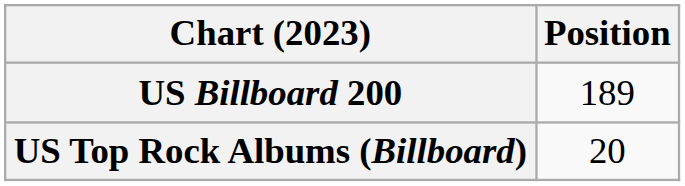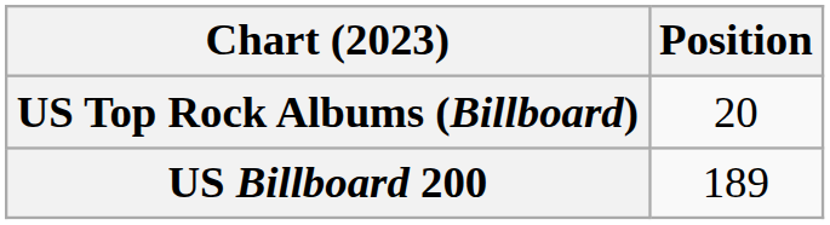rows swapped: US Billboard 200 <-> US Top Rock Albums (Billboard)
